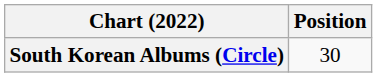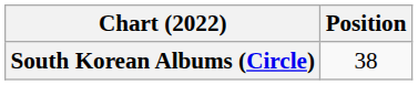South Korean Albums (Circle) | Position: 30 -> 38
